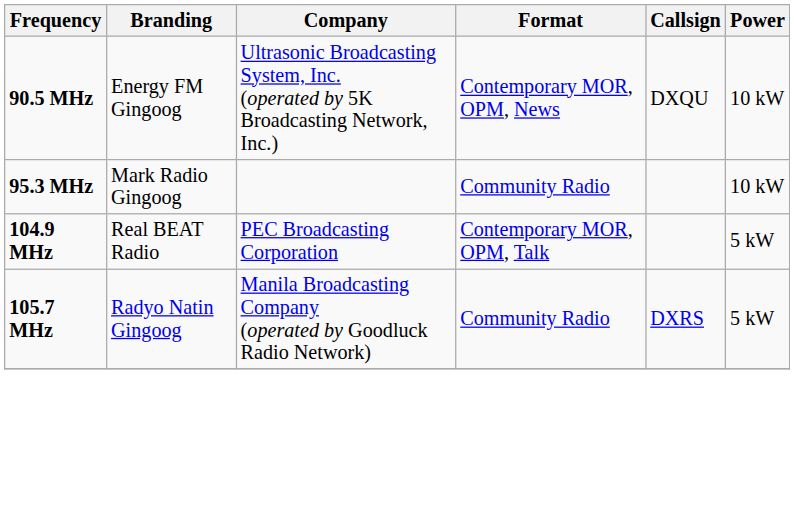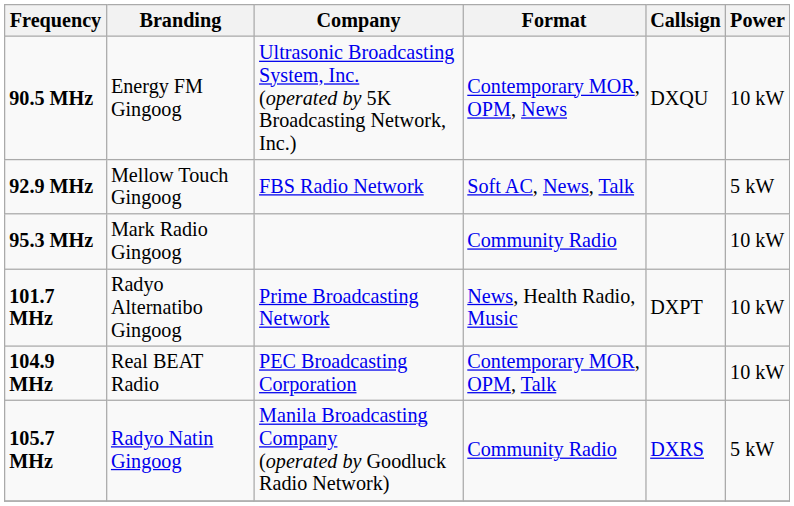+ row: 92.9 MHz | Mellow Touch Gingoog | FBS Radio Network | Soft AC, News, Talk | 5 kW
+ row: 101.7 MHz | Radyo Alternatibo Gingoog | Prime Broadcasting Network | News, Health Radio, Music | DXPT | 10 kW
104.9 MHz | Power: 5 kW -> 10 kW
